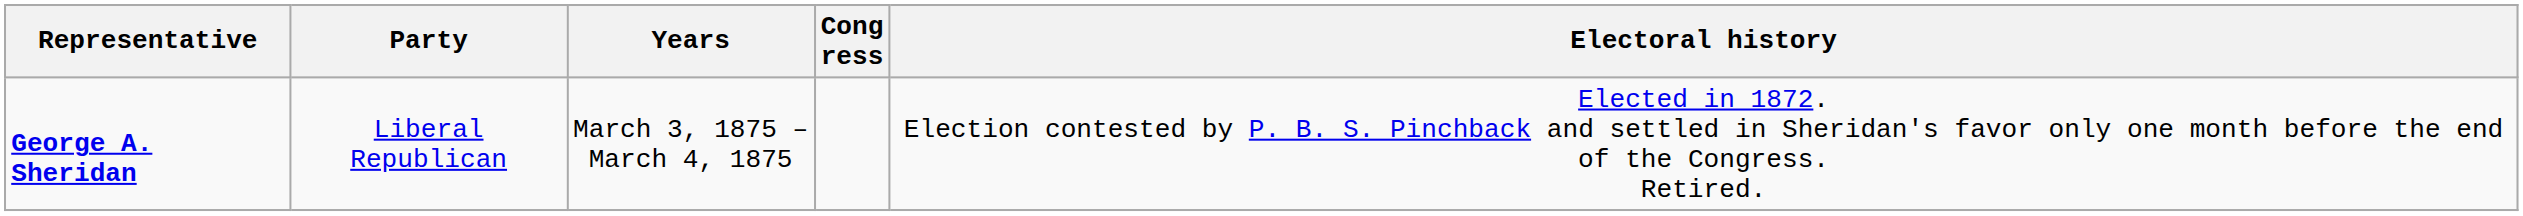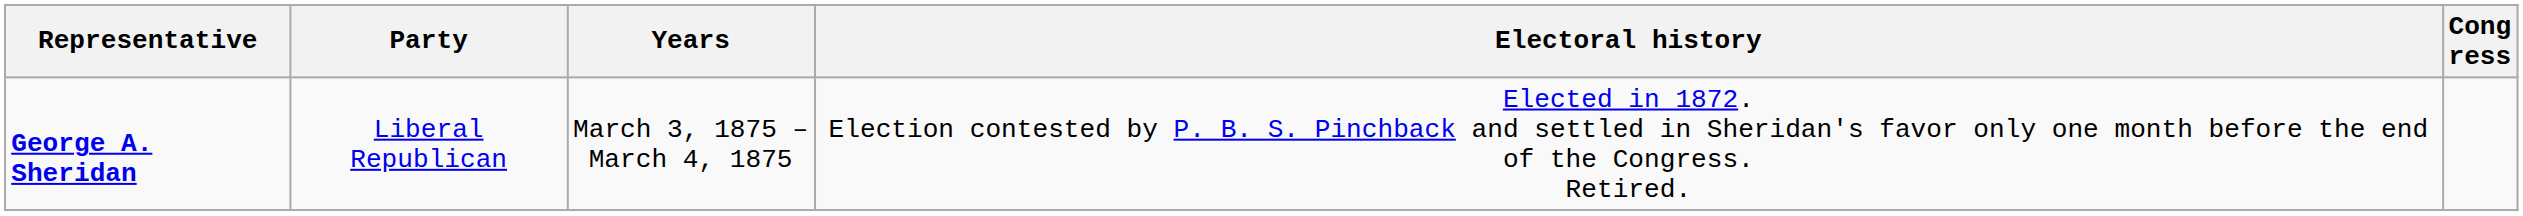columns swapped: Cong ress <-> Electoral history
